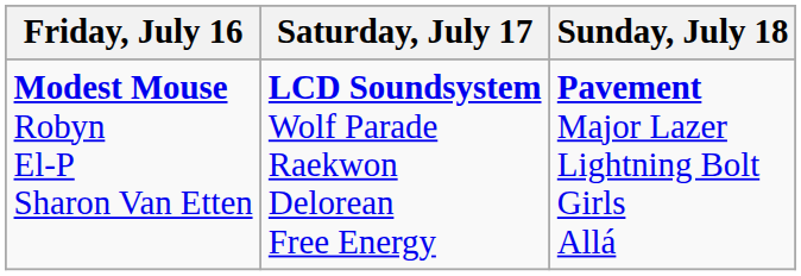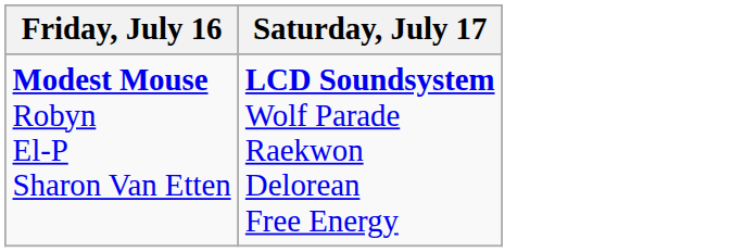- column: Sunday, July 18 | Pavement Major Lazer Lightning Bolt Girls Allá
